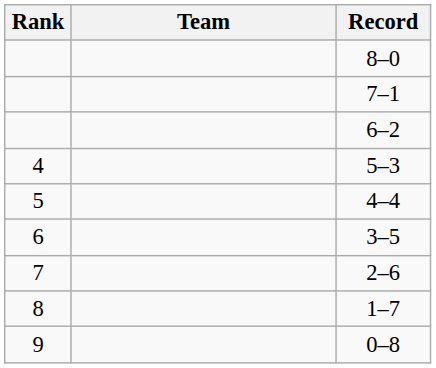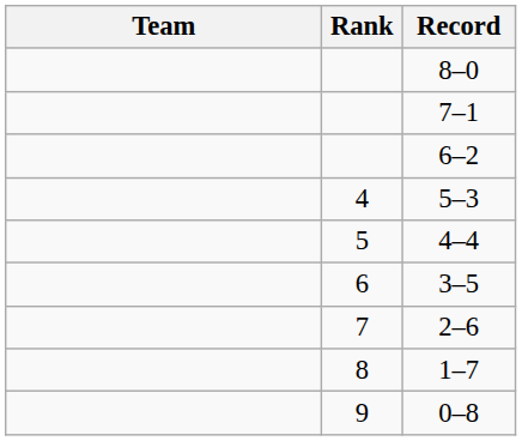columns swapped: Rank <-> Team
